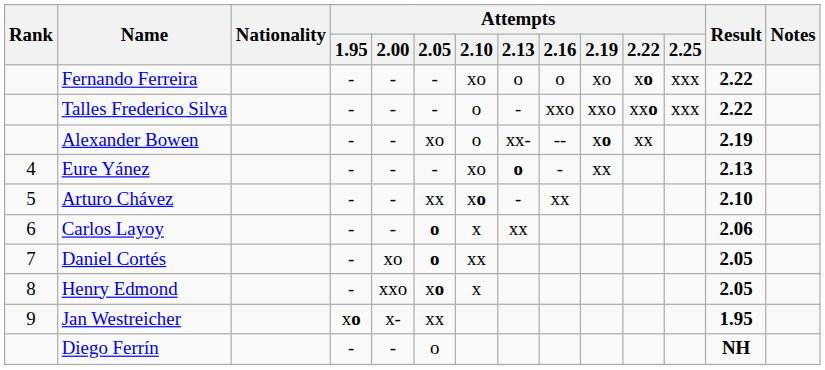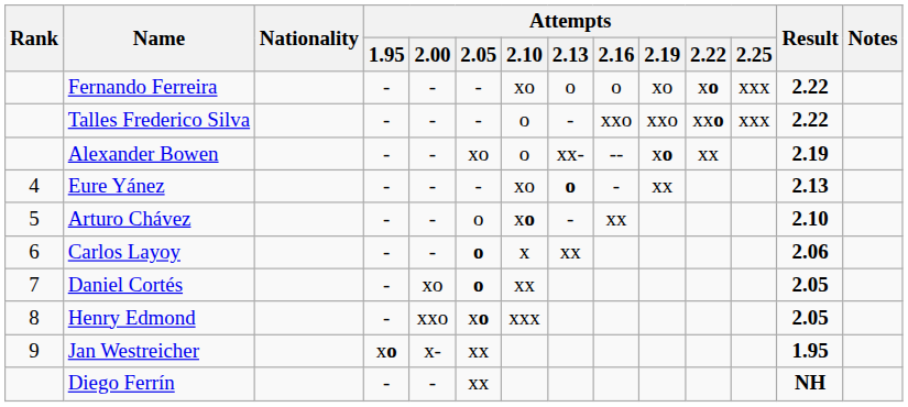Arturo Chávez | Attempts / 2.05: xx -> o
Henry Edmond | Attempts / 2.10: x -> xxx
Diego Ferrín | Attempts / 2.05: o -> xx
